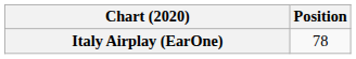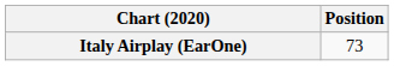Italy Airplay (EarOne) | Position: 78 -> 73
